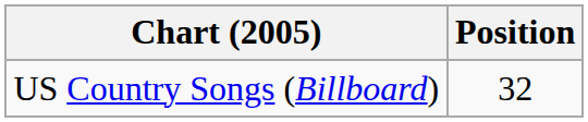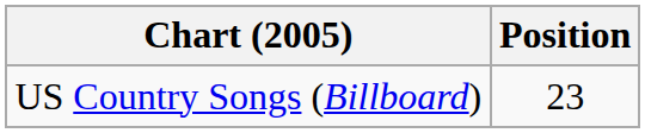US Country Songs (Billboard) | Position: 32 -> 23
